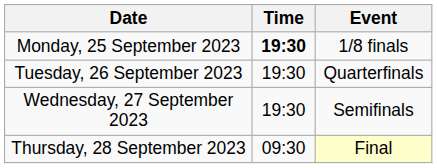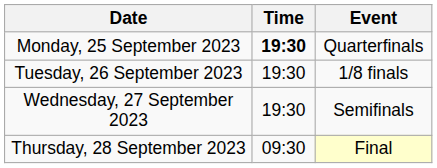Monday, 25 September 2023 | Event: 1/8 finals -> Quarterfinals
Tuesday, 26 September 2023 | Event: Quarterfinals -> 1/8 finals
